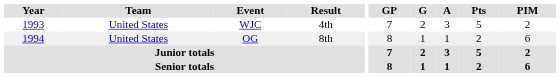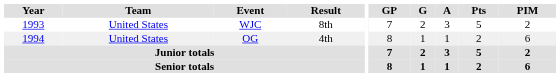WJC | Result: 4th -> 8th
OG | Result: 8th -> 4th
